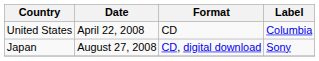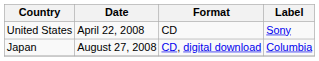United States | Label: Columbia -> Sony
Japan | Label: Sony -> Columbia
